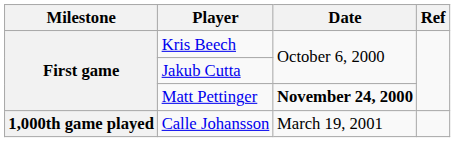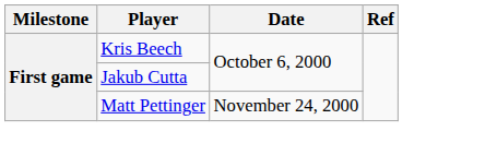Matt Pettinger | Date: bold -> normal
- row: 1,000th game played | Calle Johansson | March 19, 2001
